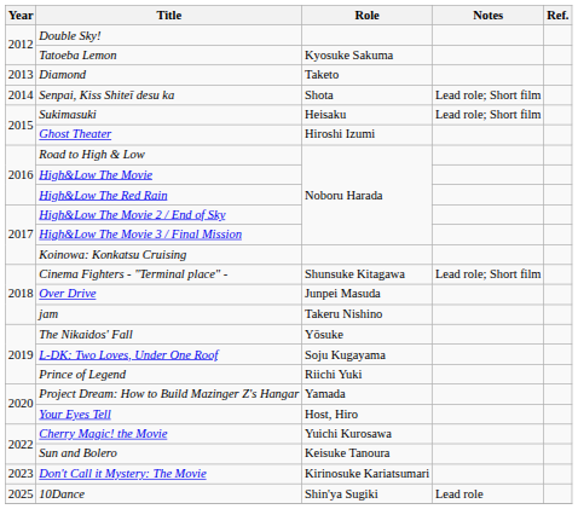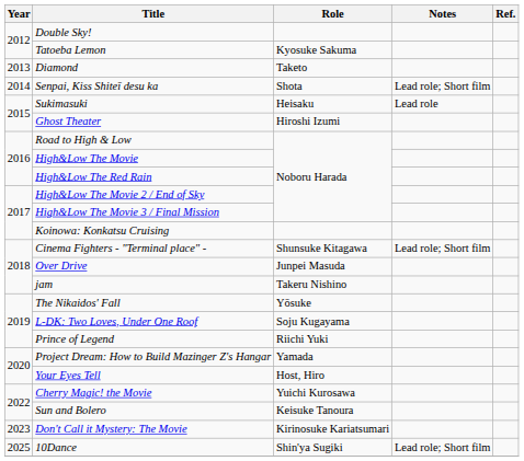Sukimasuki | Notes: Lead role; Short film -> Lead role
10Dance | Notes: Lead role -> Lead role; Short film
